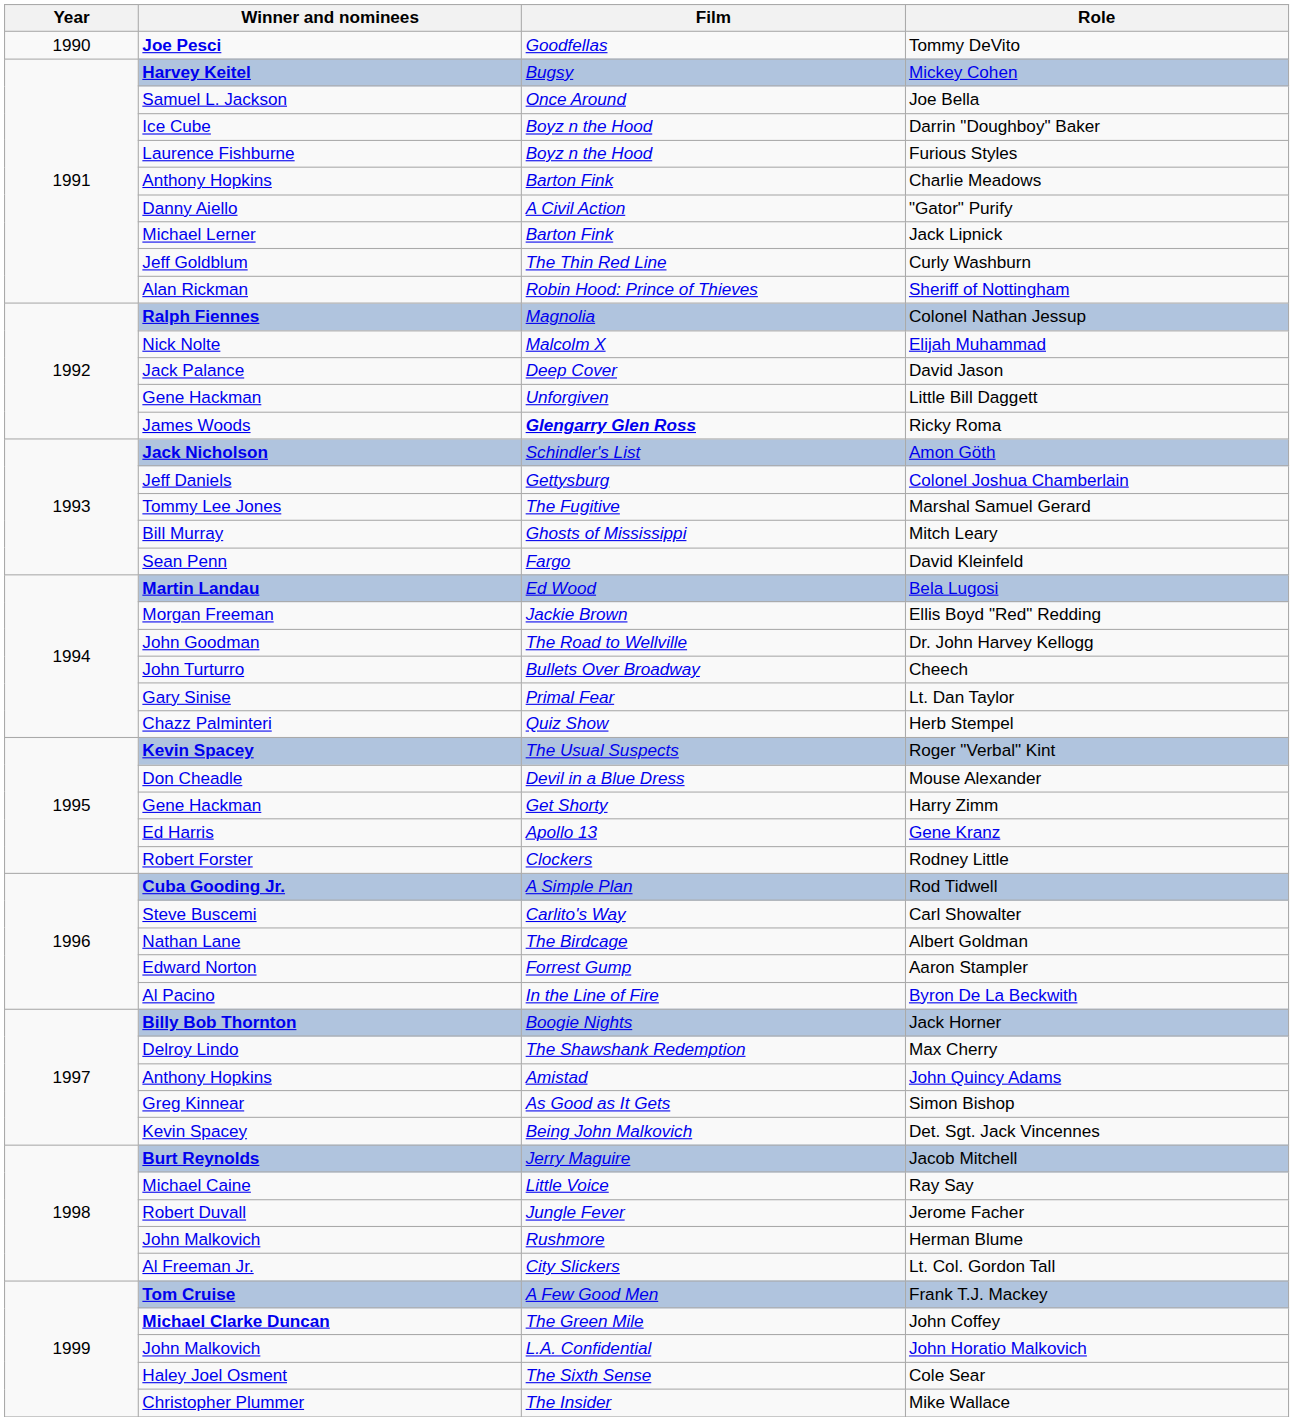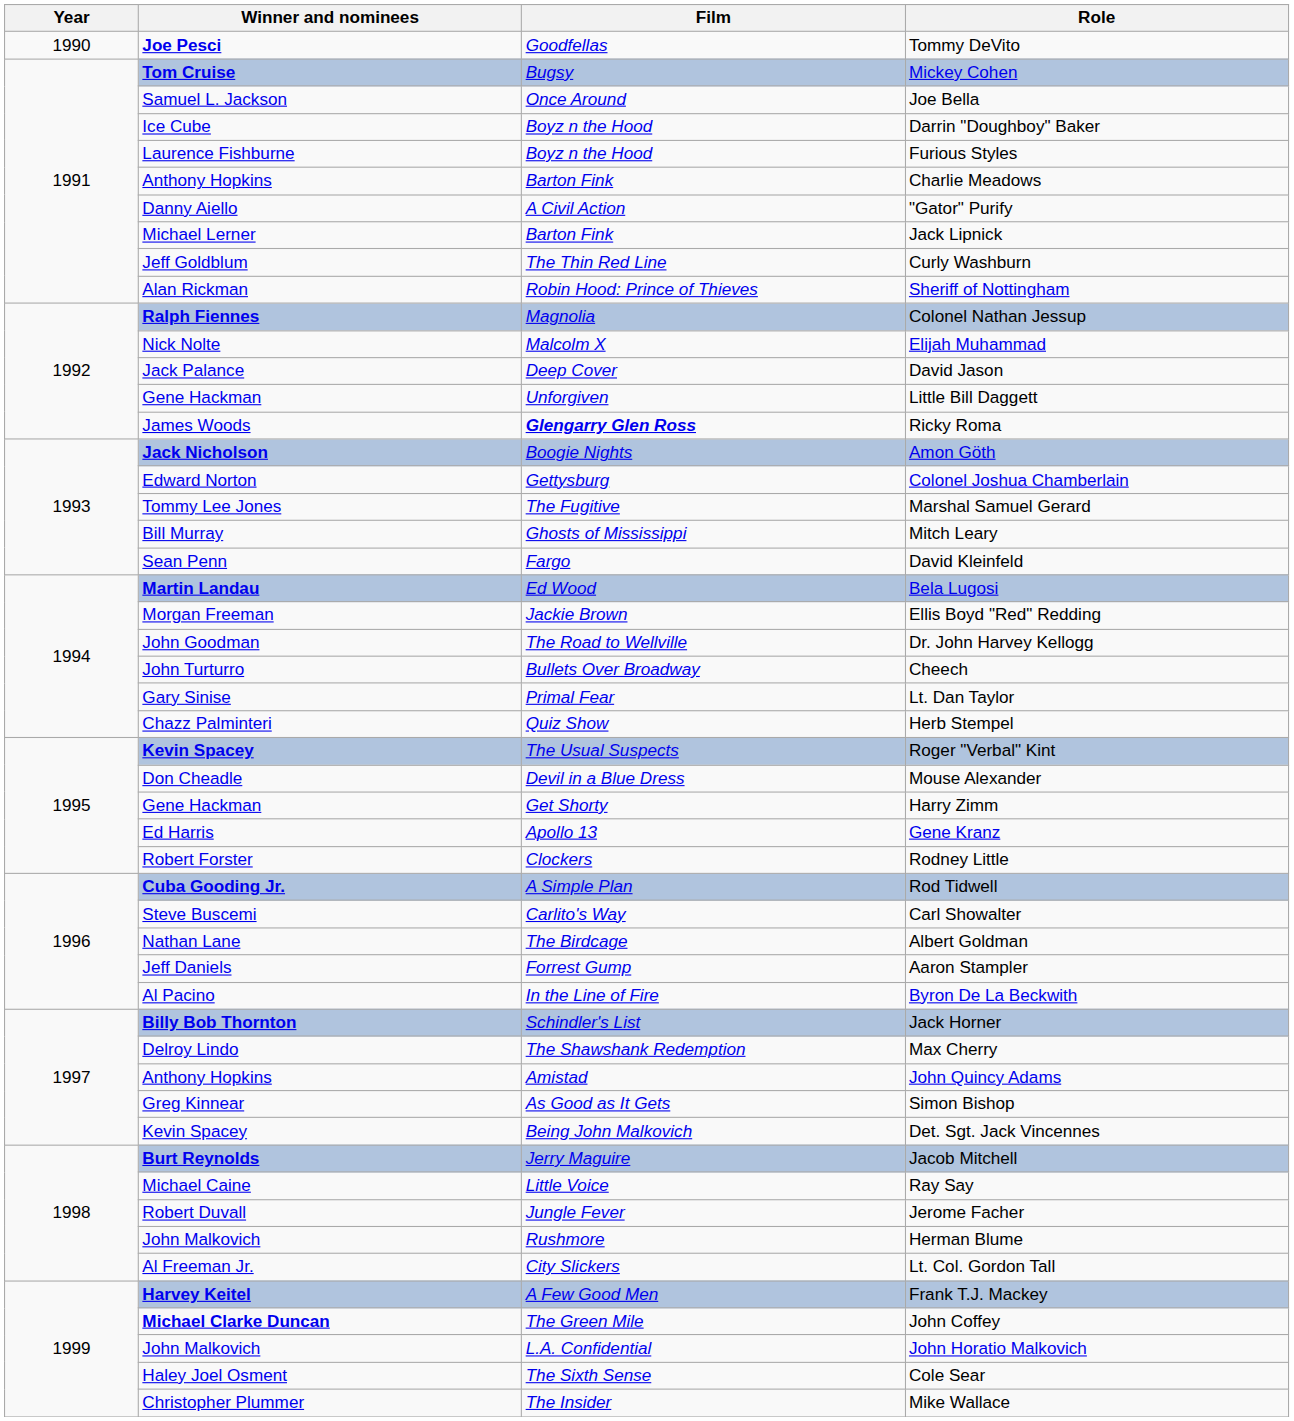Mickey Cohen | Winner and nominees: Harvey Keitel -> Tom Cruise
Amon Göth | Film: Schindler's List -> Boogie Nights
Colonel Joshua Chamberlain | Winner and nominees: Jeff Daniels -> Edward Norton
Aaron Stampler | Winner and nominees: Edward Norton -> Jeff Daniels
Jack Horner | Film: Boogie Nights -> Schindler's List
Frank T.J. Mackey | Winner and nominees: Tom Cruise -> Harvey Keitel
